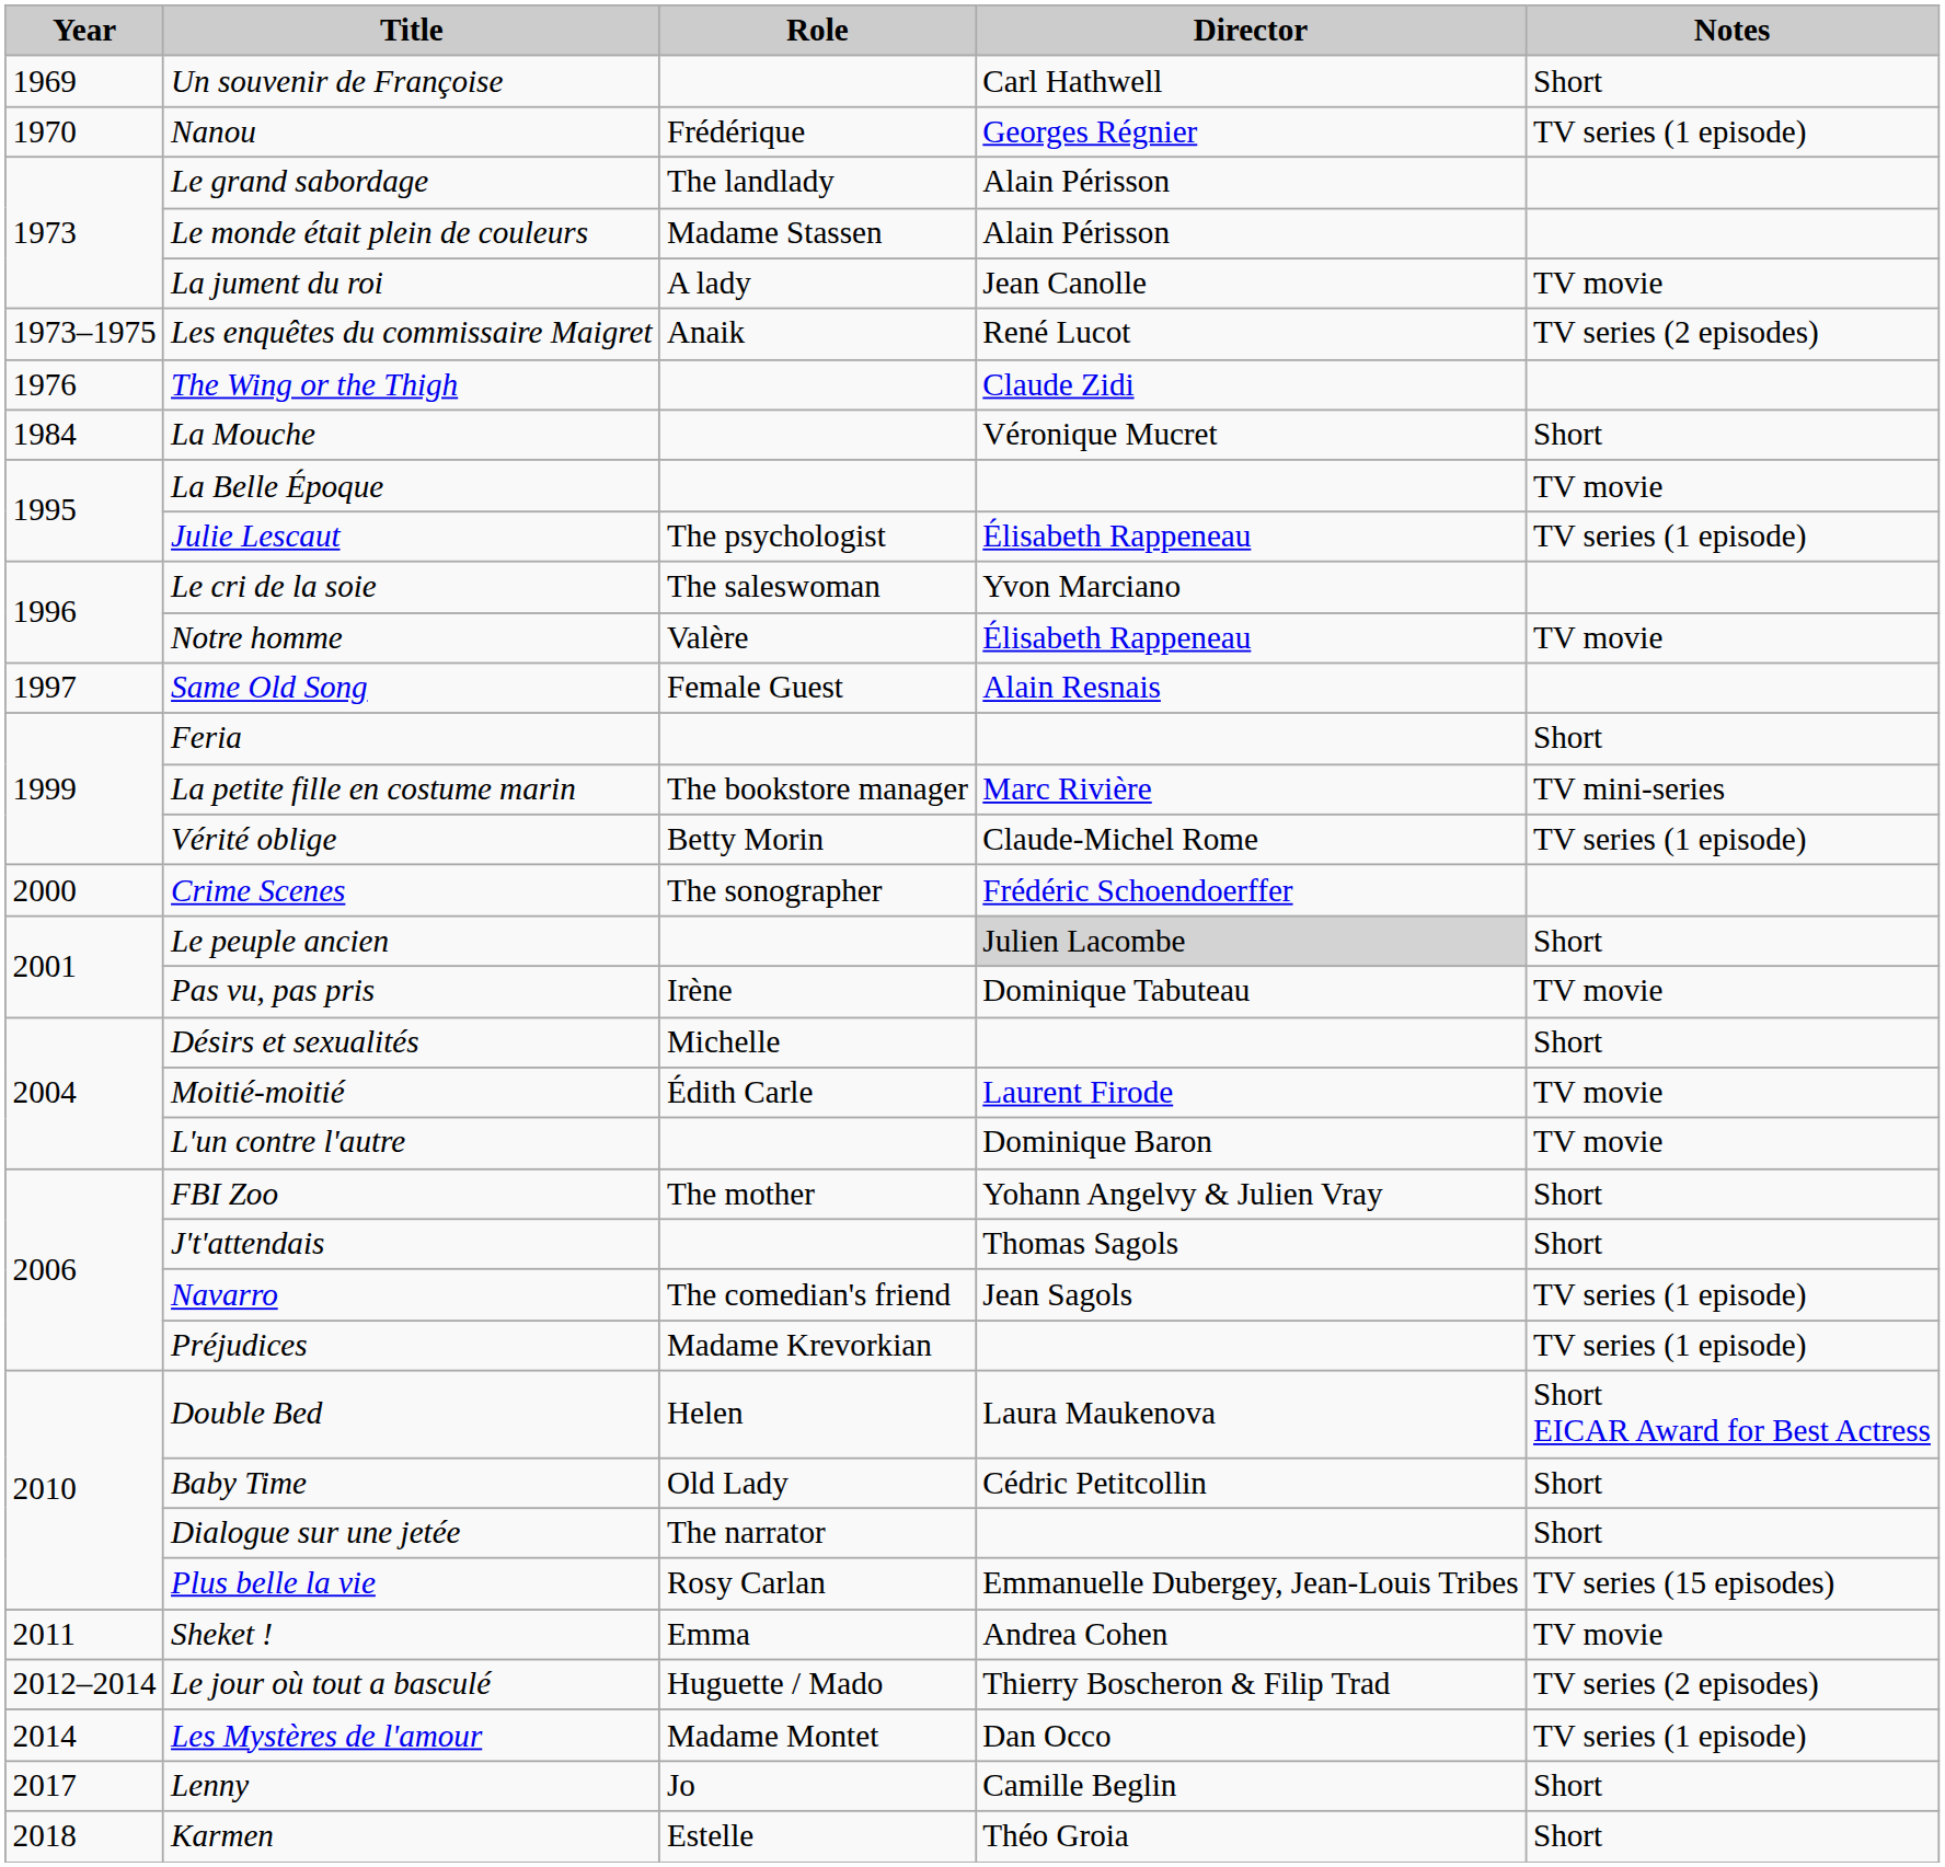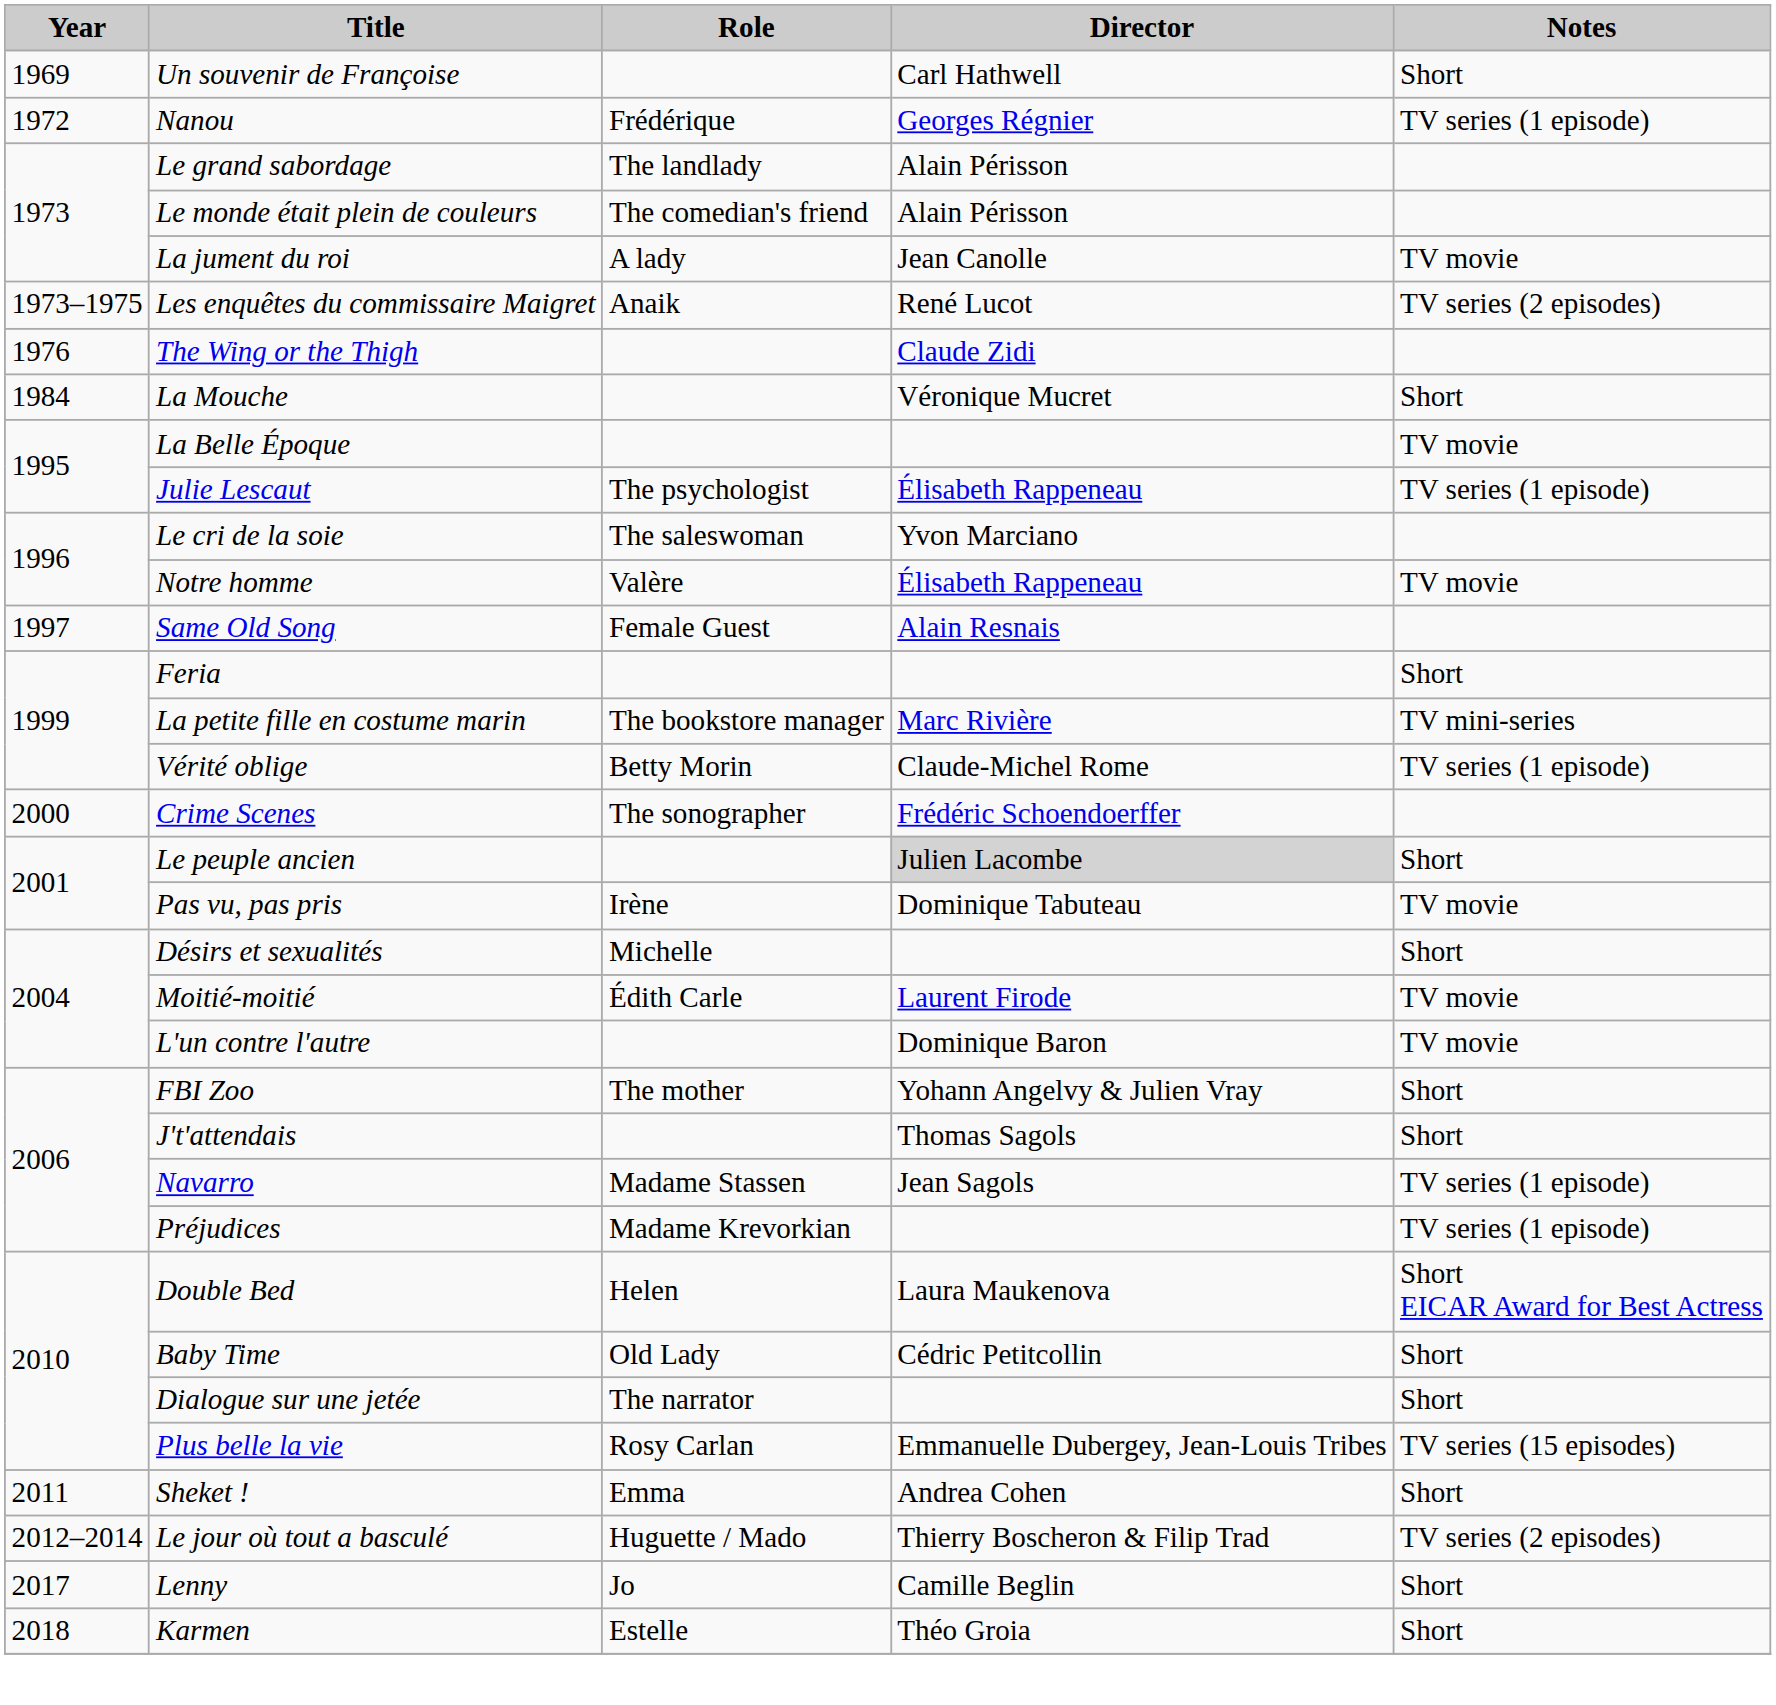Nanou | Year: 1970 -> 1972
Le monde était plein de couleurs | Role: Madame Stassen -> The comedian's friend
Navarro | Role: The comedian's friend -> Madame Stassen
Sheket ! | Notes: TV movie -> Short
- row: 2014 | Les Mystères de l'amour | Madame Montet | Dan Occo | TV series (1 episode)
